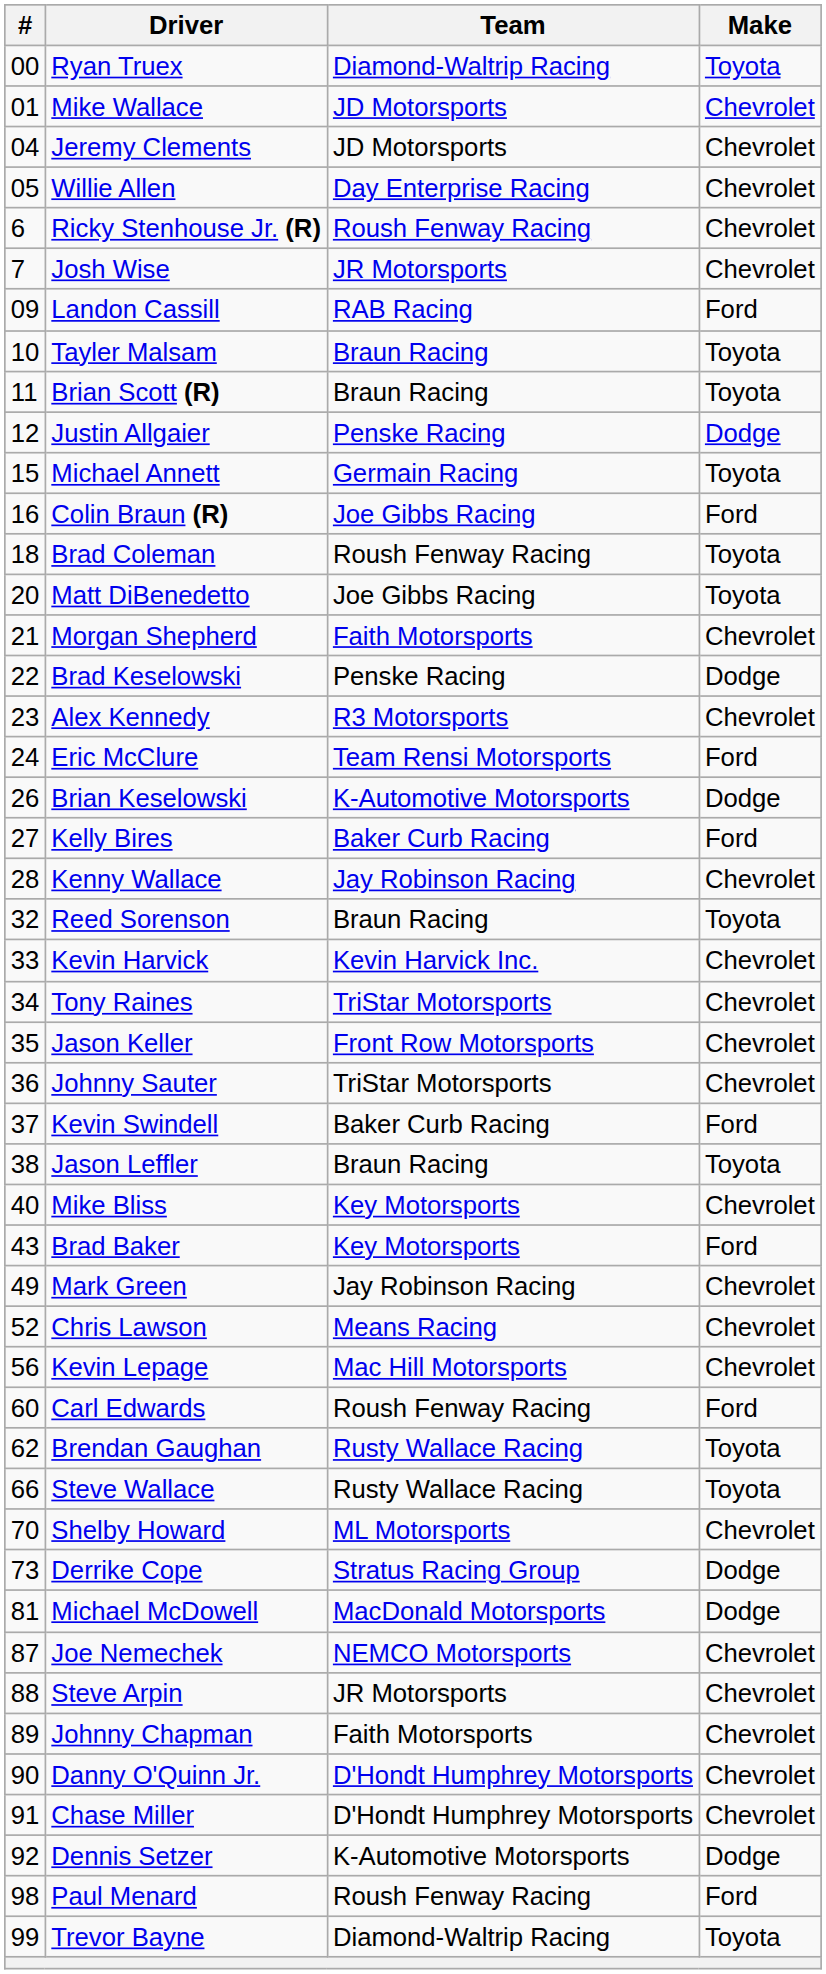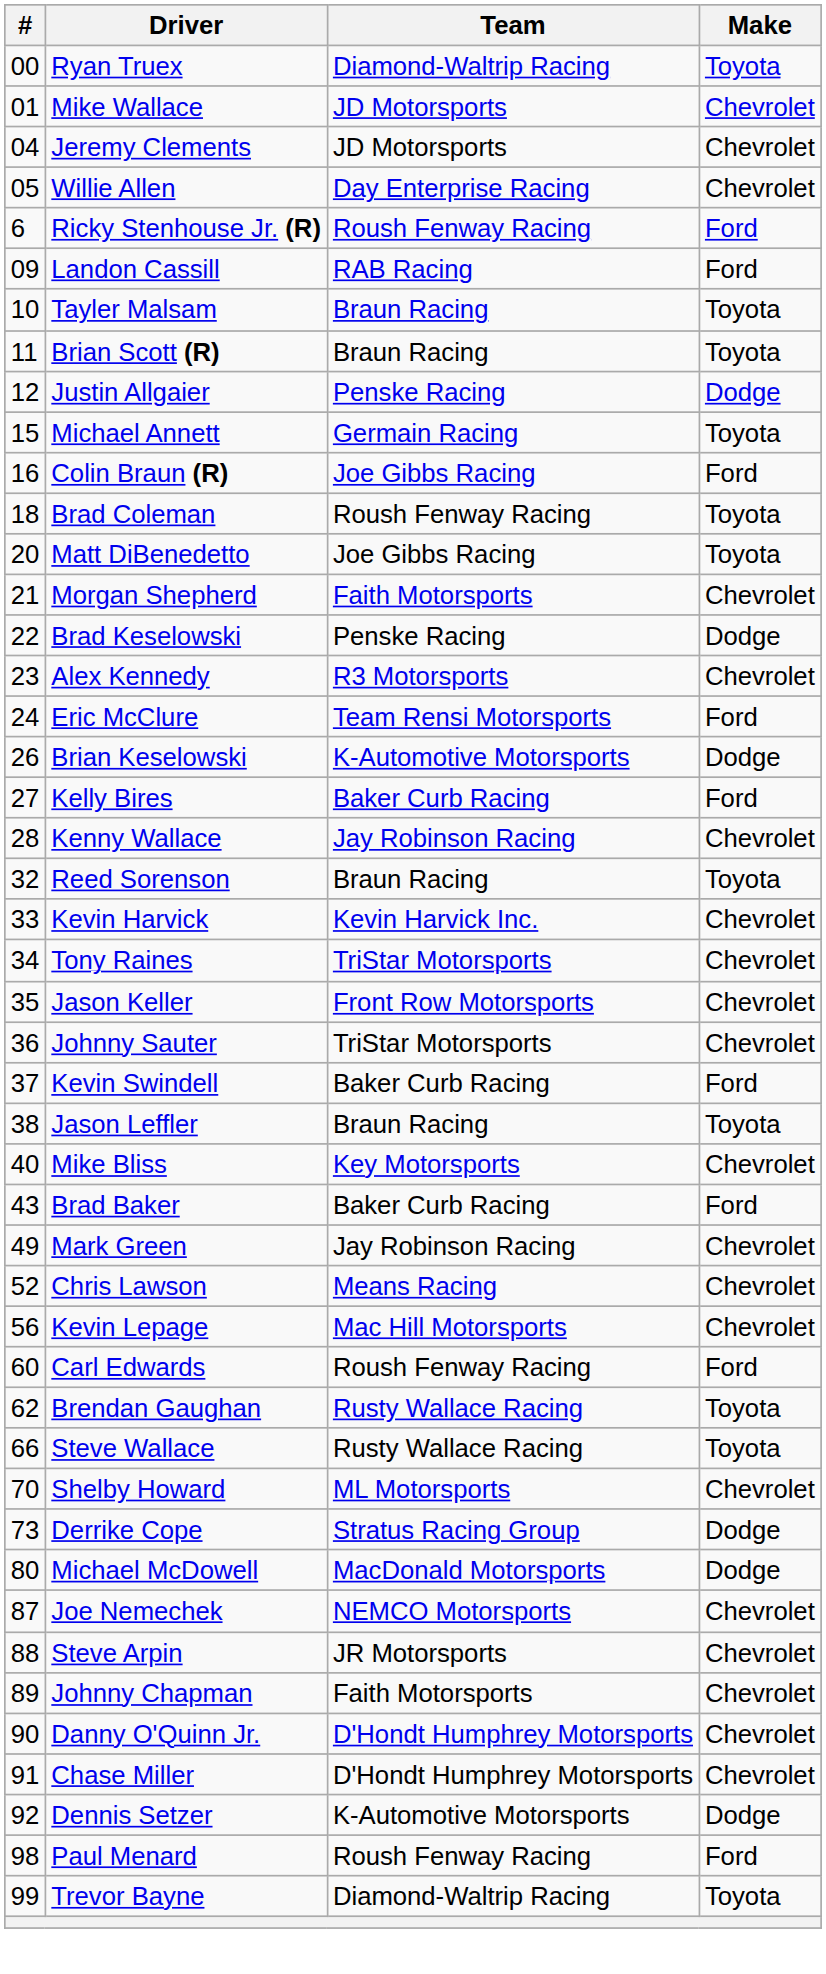Ricky Stenhouse Jr. (R) | Make: Chevrolet -> Ford
- row: 7 | Josh Wise | JR Motorsports | Chevrolet
Brad Baker | Team: Key Motorsports -> Baker Curb Racing
Michael McDowell | #: 81 -> 80
